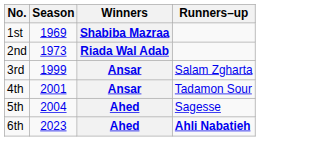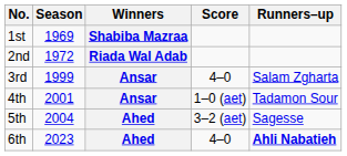+ column: Score | 4–0 | 1–0 (aet) | 3–2 (aet) | 4–0
2nd | Season: 1973 -> 1972
